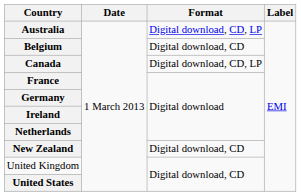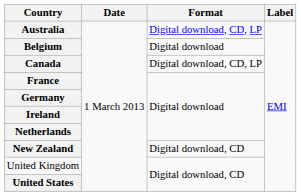Belgium | Format: Digital download, CD -> Digital download
